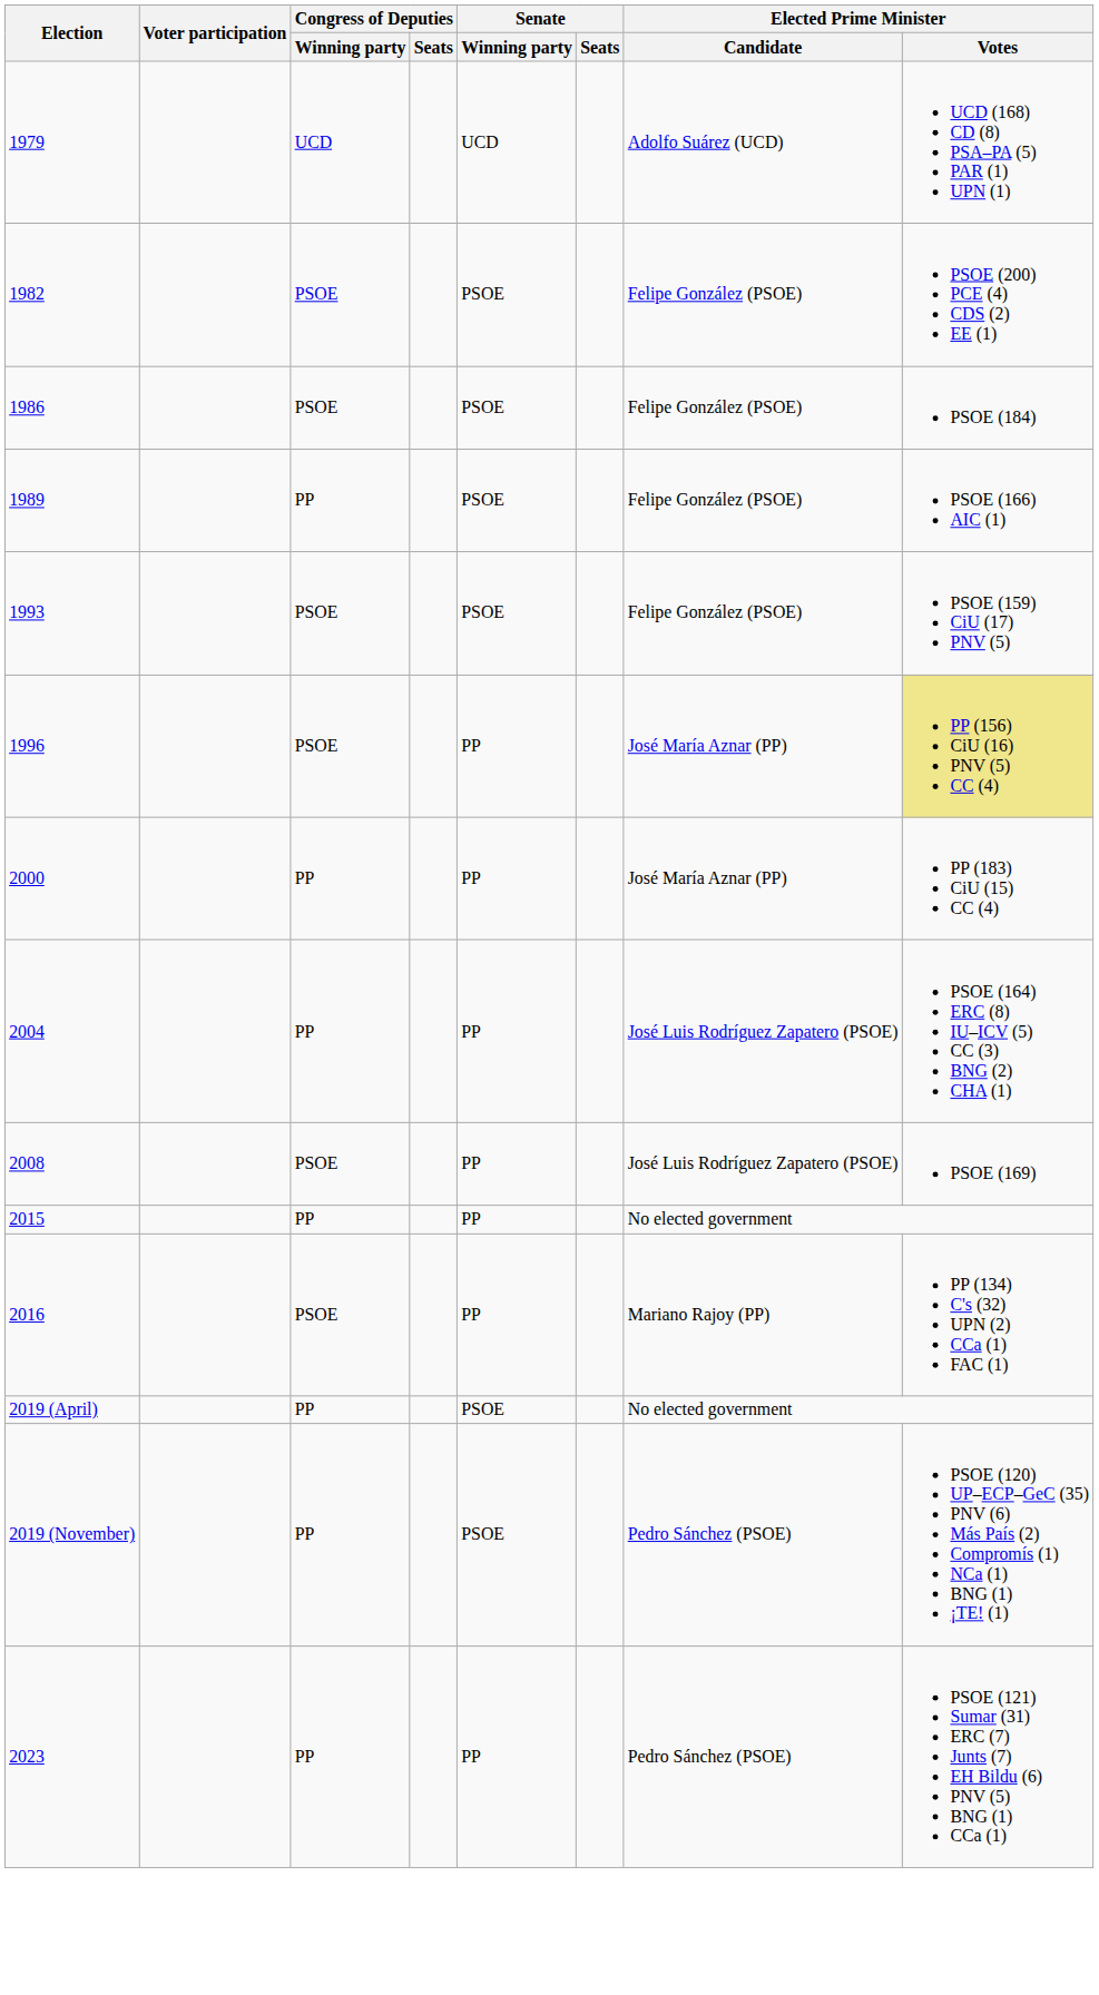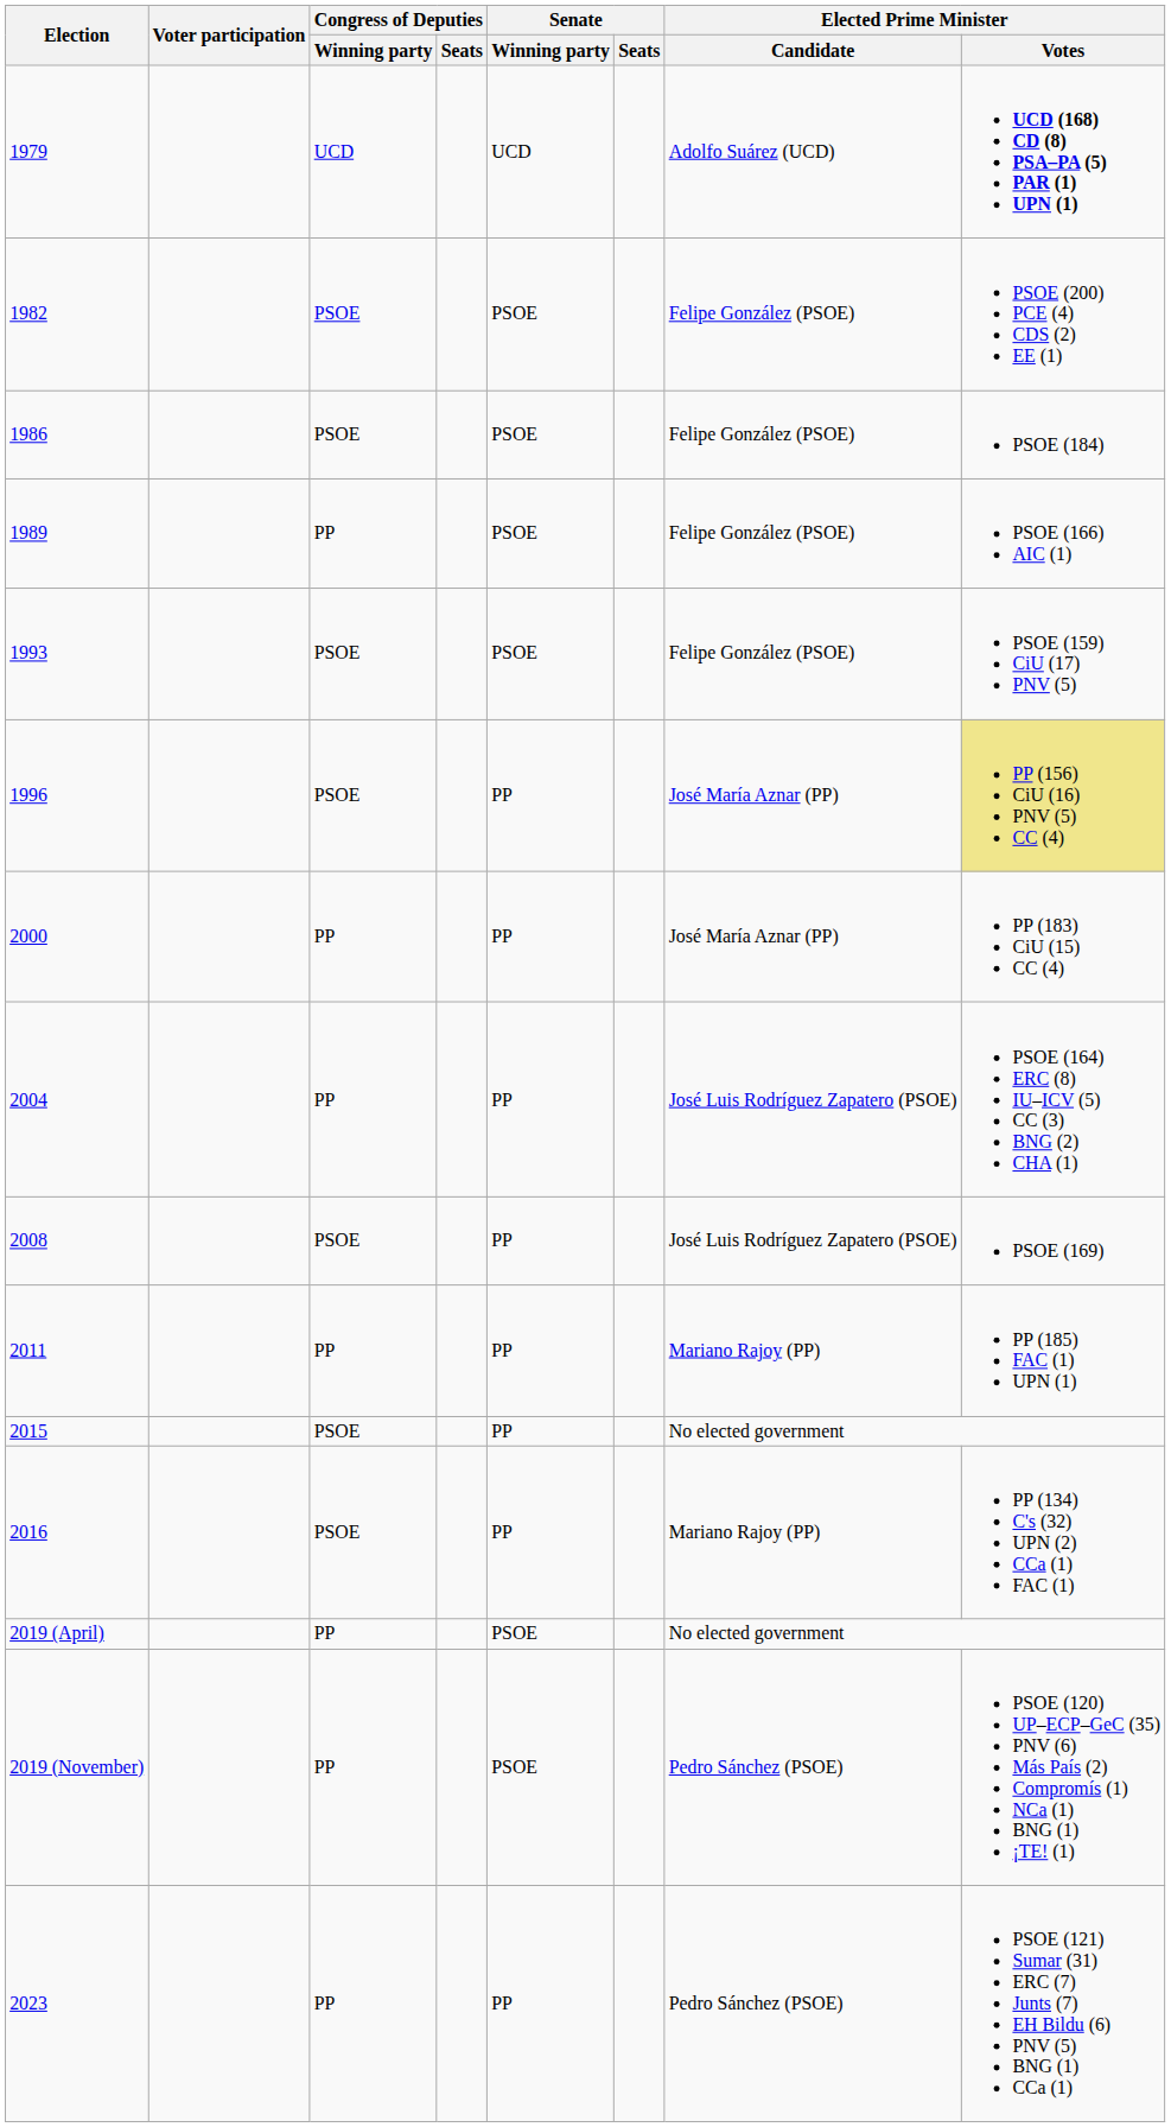1979 | Elected Prime Minister / Votes: normal -> bold
+ row: 2011 | PP | PP | Mariano Rajoy (PP) | PP (185) FAC (1) UPN (1)
2015 | Congress of Deputies / Winning party: PP -> PSOE
